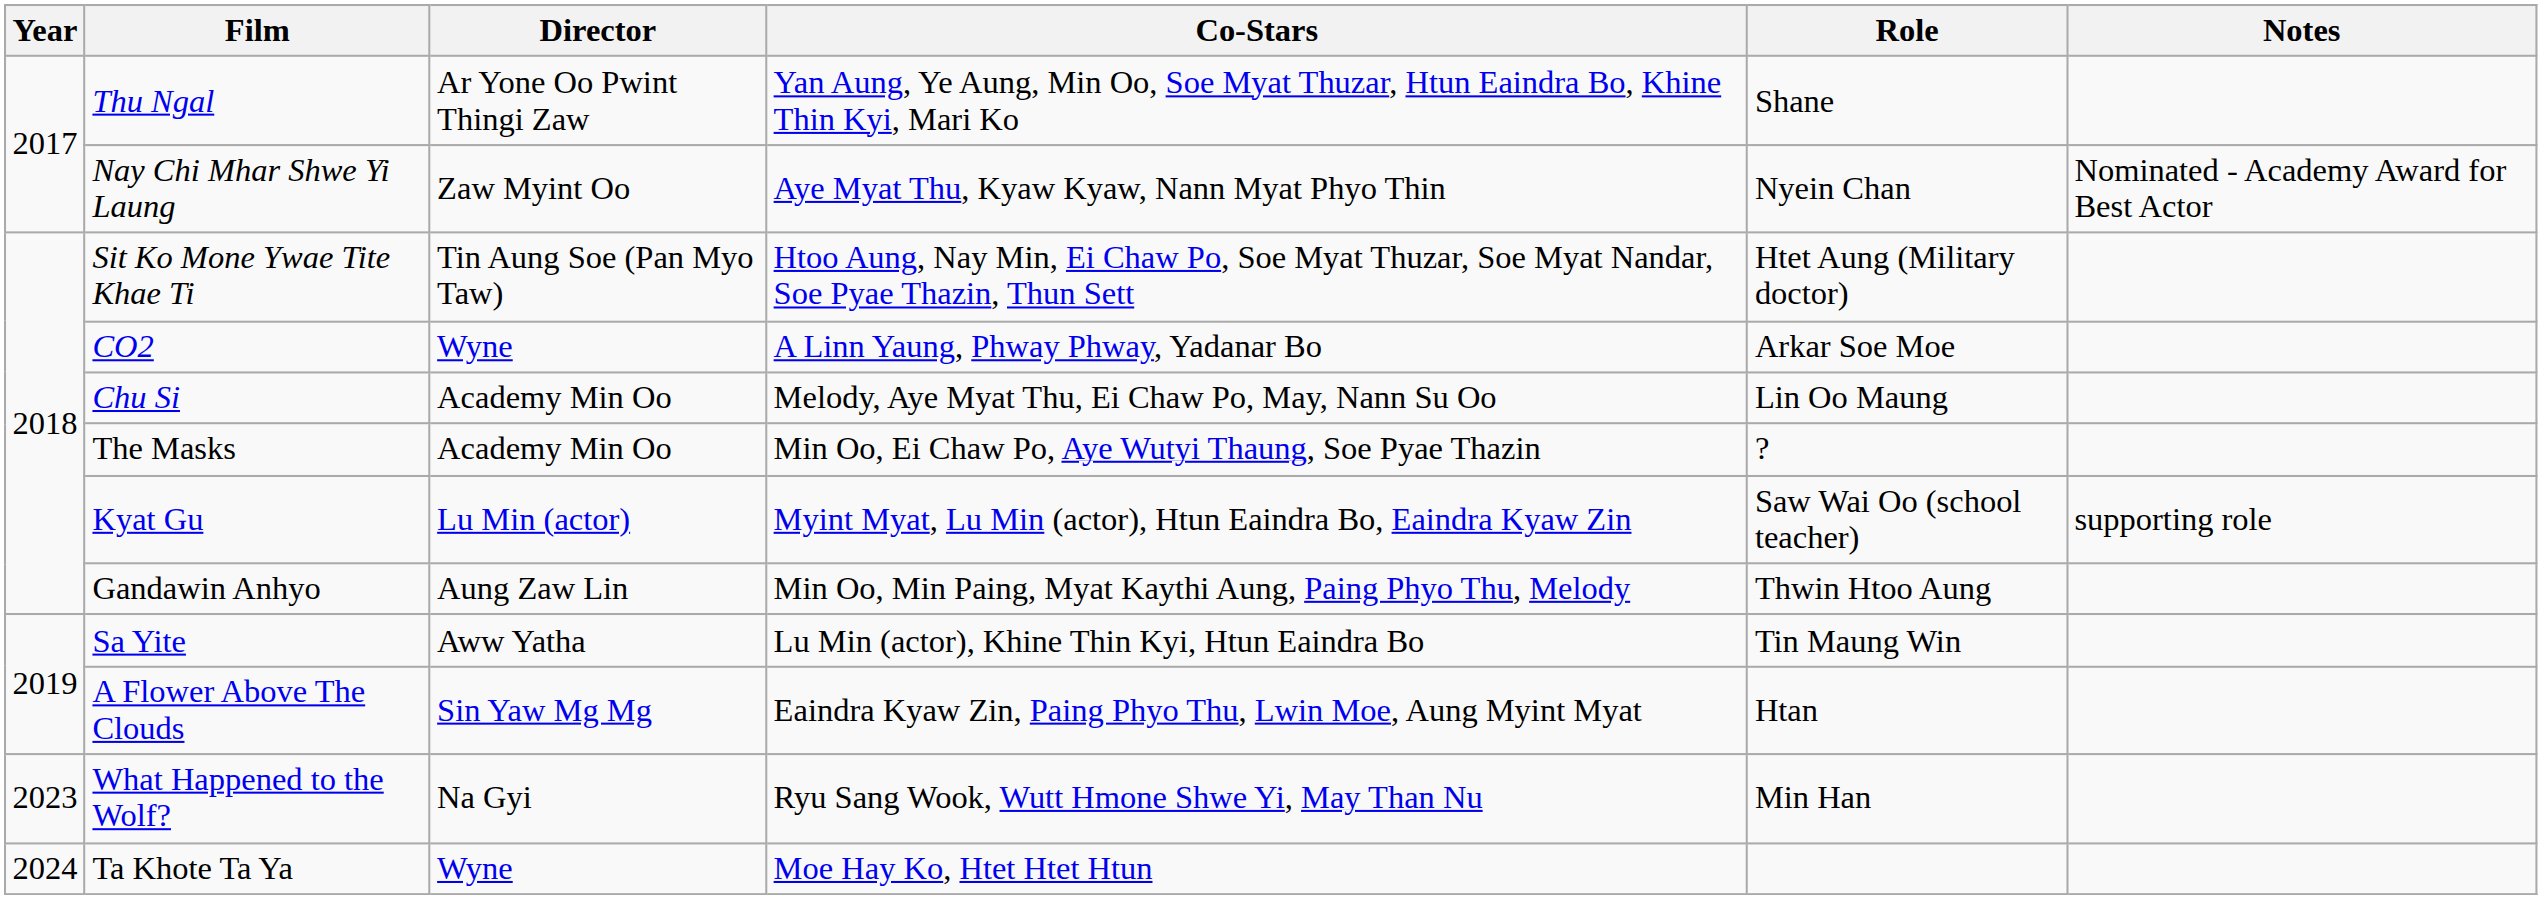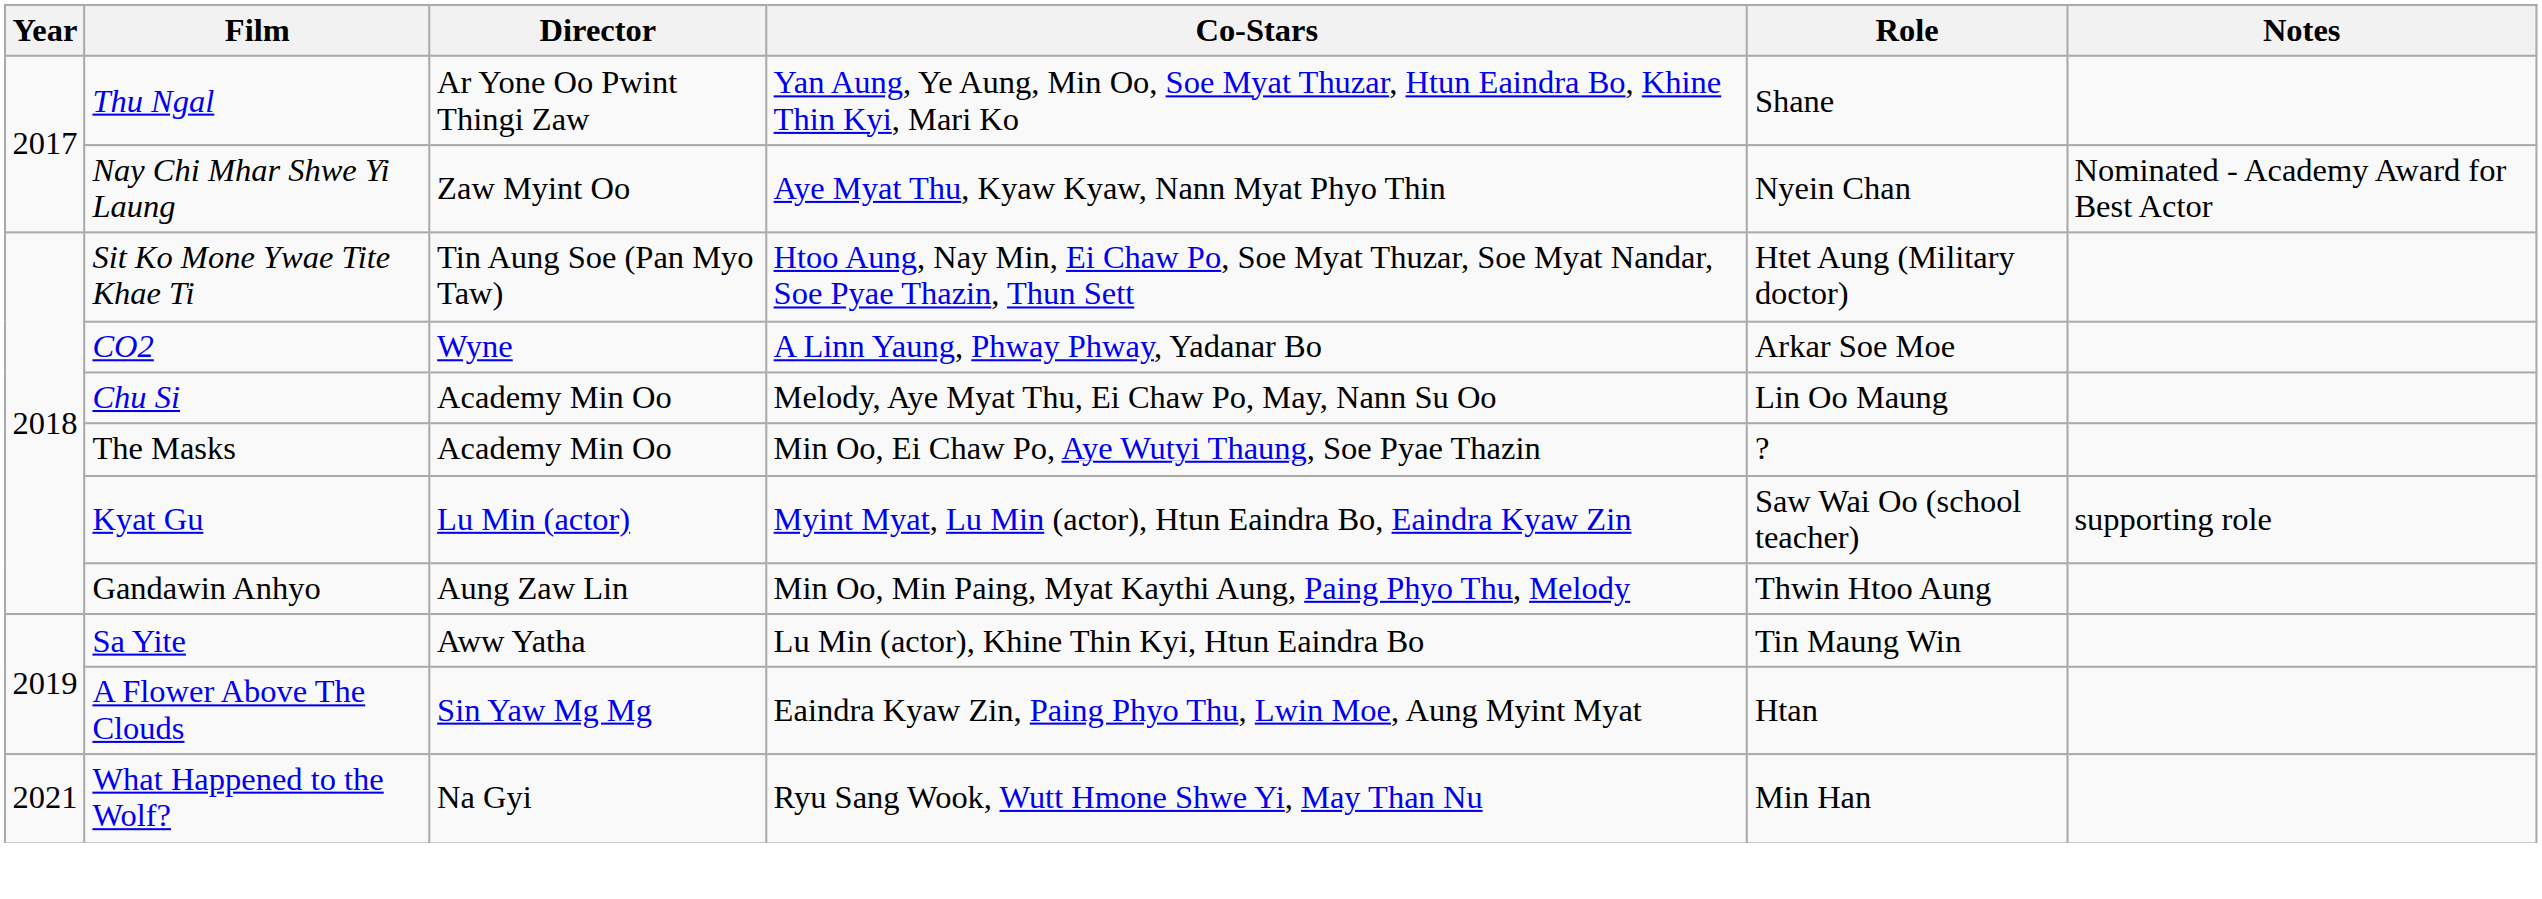What Happened to the Wolf? | Year: 2023 -> 2021
- row: 2024 | Ta Khote Ta Ya | Wyne | Moe Hay Ko, Htet Htet Htun
